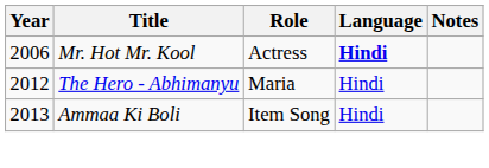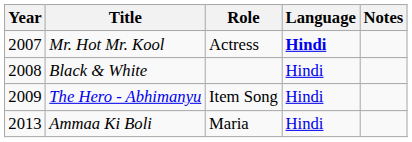Mr. Hot Mr. Kool | Year: 2006 -> 2007
+ row: 2008 | Black & White | Hindi
The Hero - Abhimanyu | Year: 2012 -> 2009
The Hero - Abhimanyu | Role: Maria -> Item Song
Ammaa Ki Boli | Role: Item Song -> Maria
